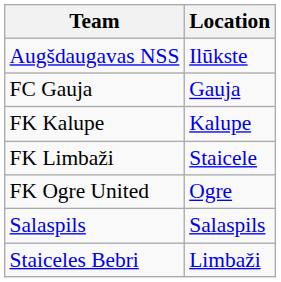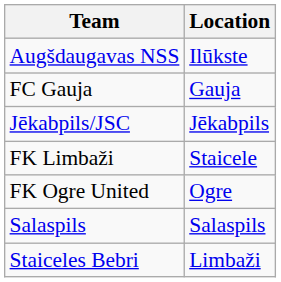+ row: Jēkabpils/JSC | Jēkabpils
- row: FK Kalupe | Kalupe
